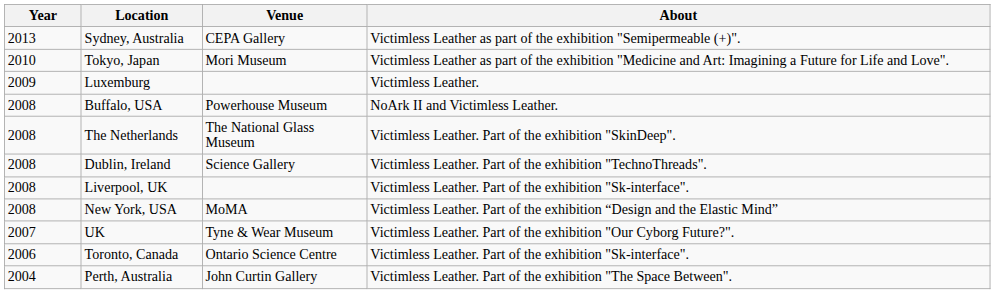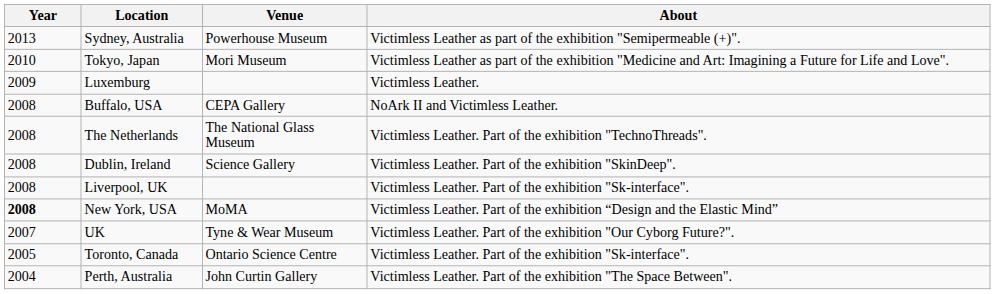Sydney, Australia | Venue: CEPA Gallery -> Powerhouse Museum
Buffalo, USA | Venue: Powerhouse Museum -> CEPA Gallery
The Netherlands | About: Victimless Leather. Part of the exhibition "SkinDeep". -> Victimless Leather. Part of the exhibition "TechnoThreads".
Dublin, Ireland | About: Victimless Leather. Part of the exhibition "TechnoThreads". -> Victimless Leather. Part of the exhibition "SkinDeep".
New York, USA | Year: normal -> bold
Toronto, Canada | Year: 2006 -> 2005
